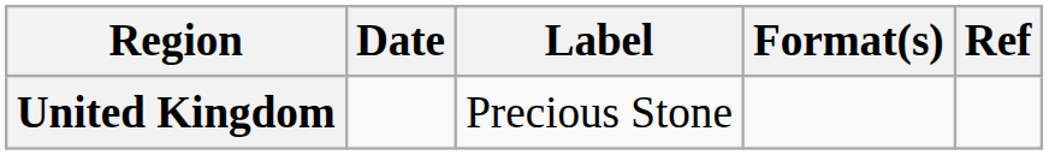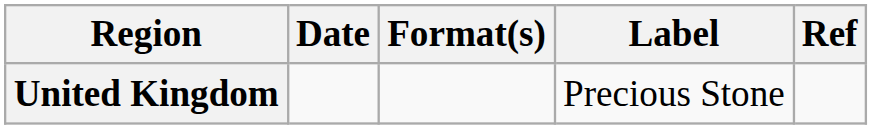columns swapped: Format(s) <-> Label
